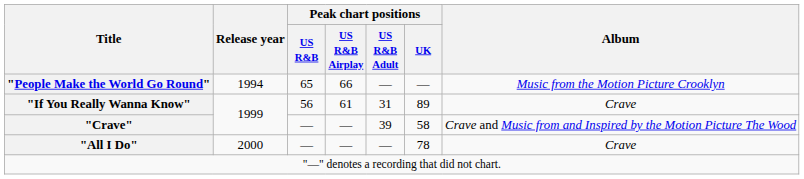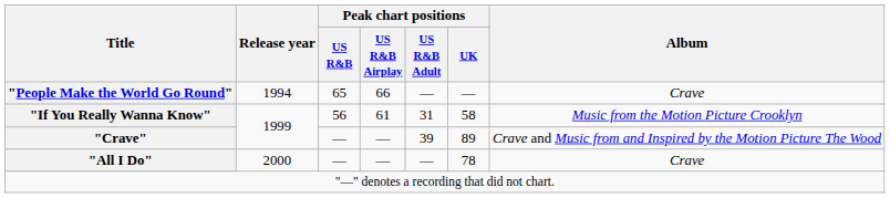"People Make the World Go Round" | Album: Music from the Motion Picture Crooklyn -> Crave
"If You Really Wanna Know" | Peak chart positions / UK: 89 -> 58
"If You Really Wanna Know" | Album: Crave -> Music from the Motion Picture Crooklyn
"Crave" | Peak chart positions / UK: 58 -> 89
